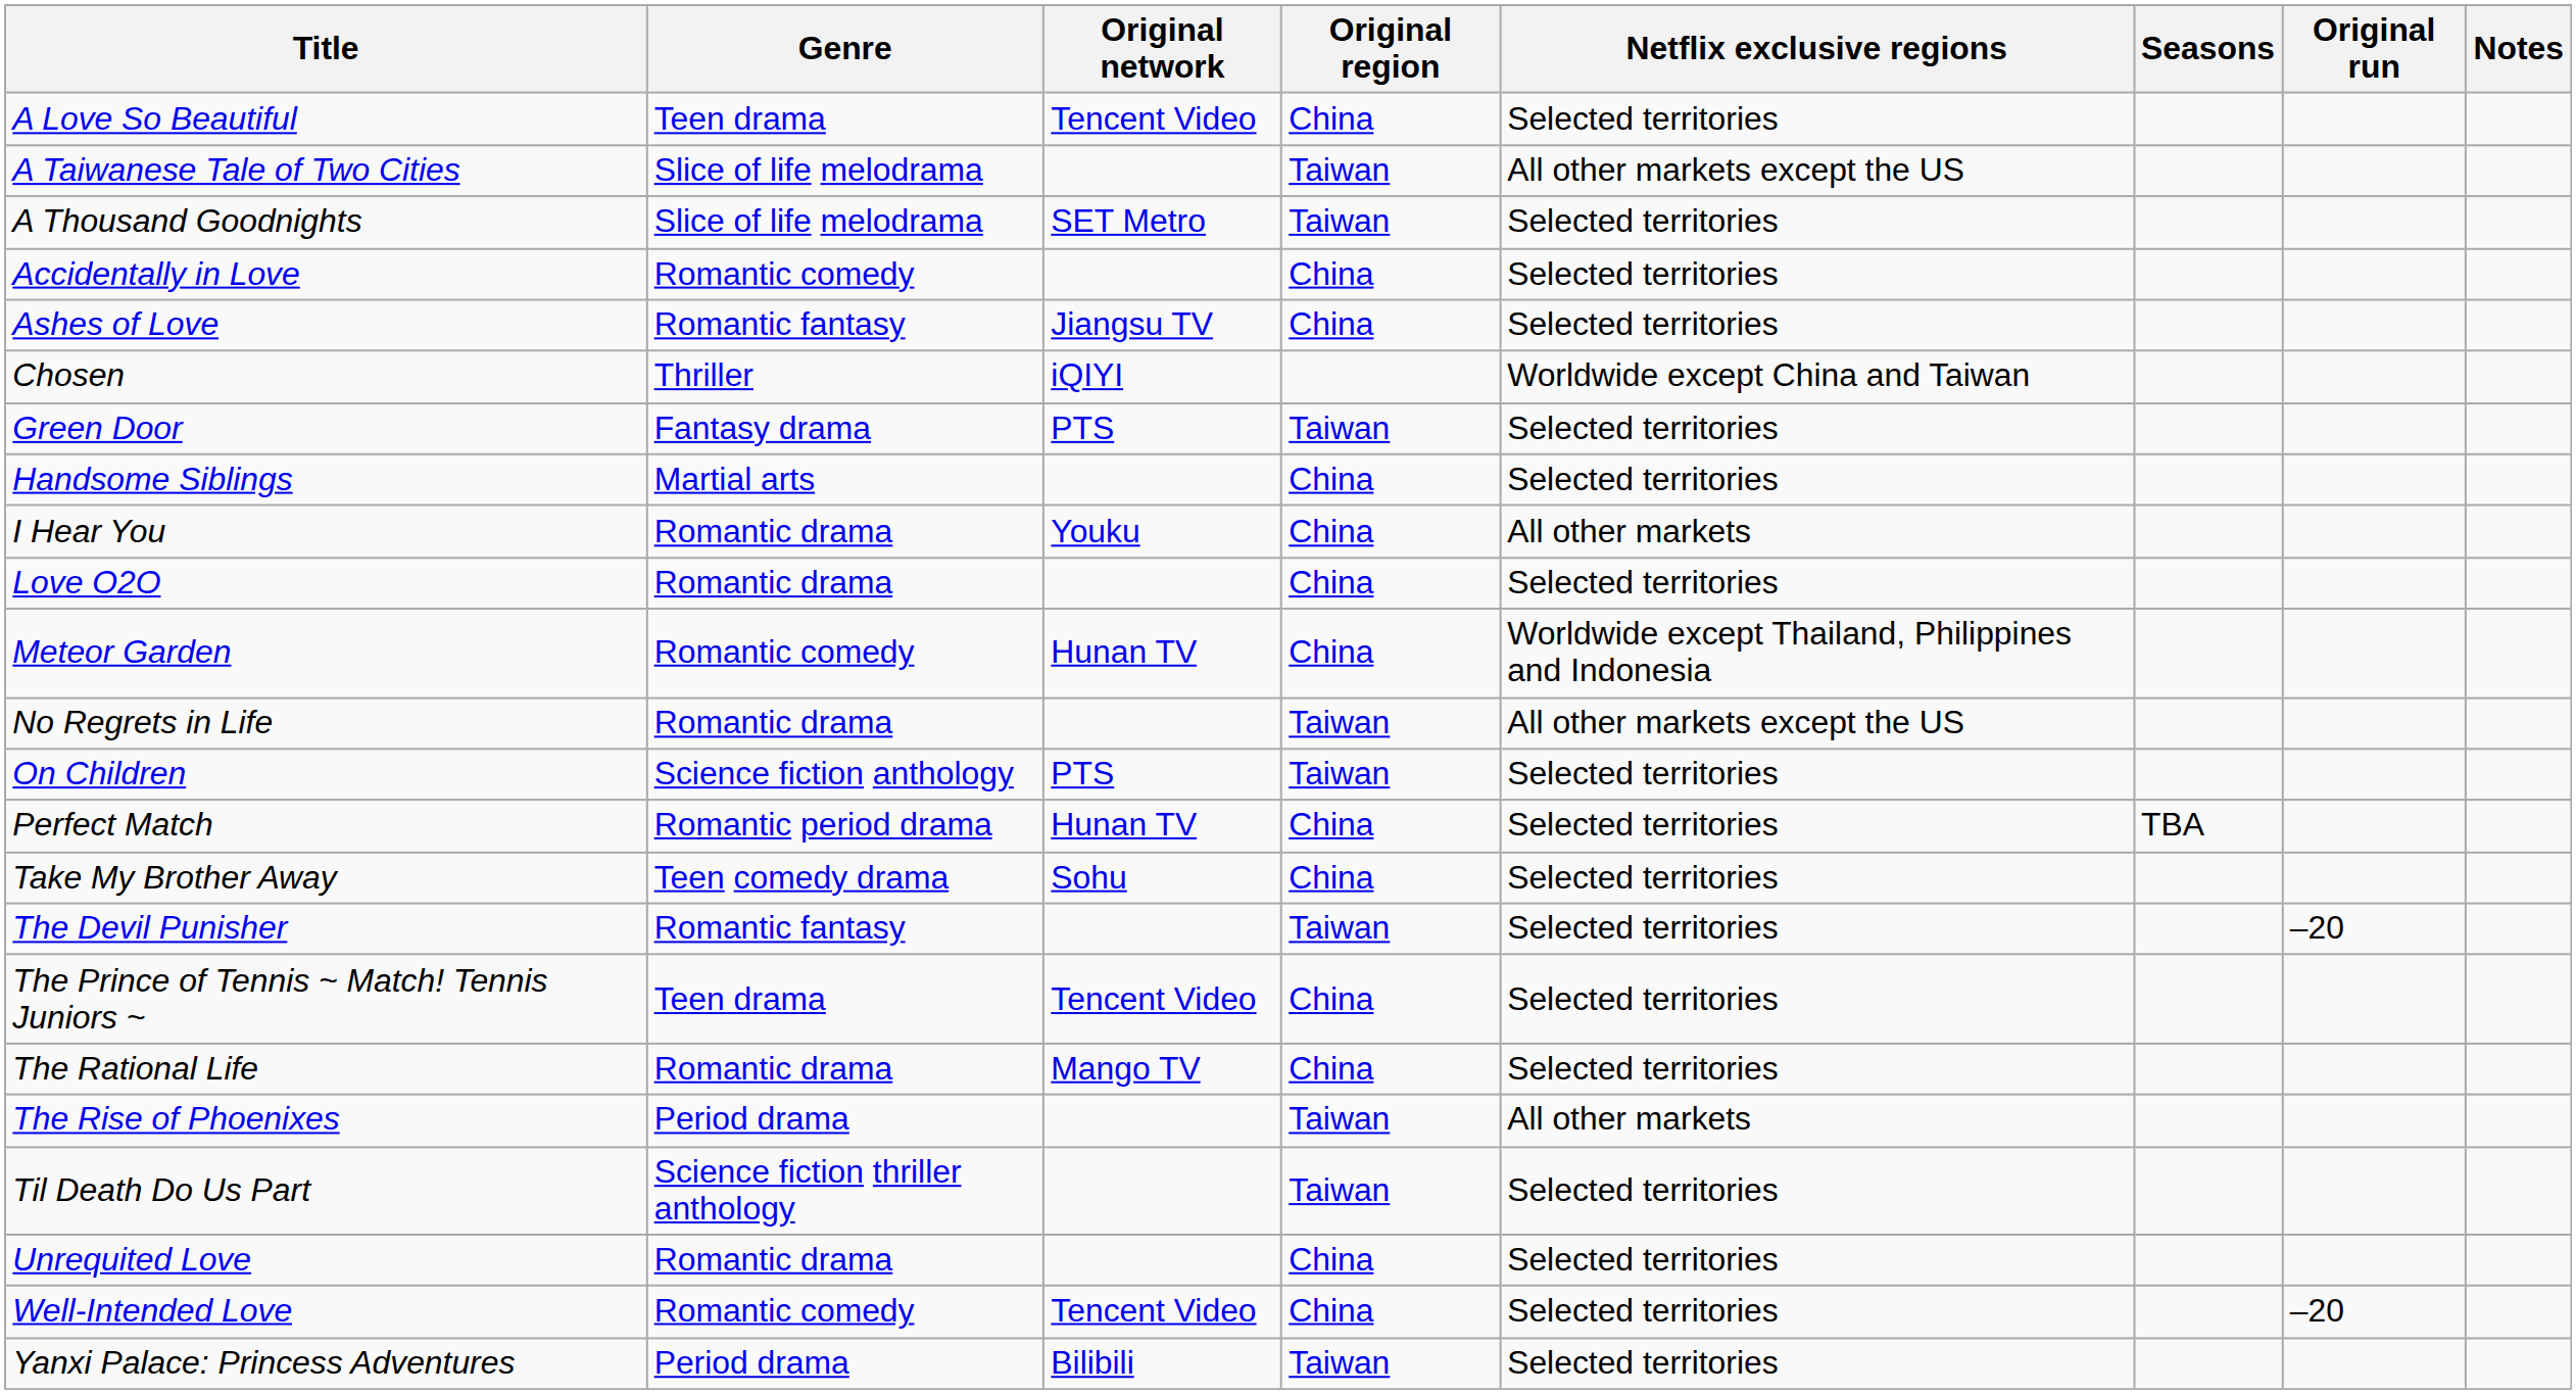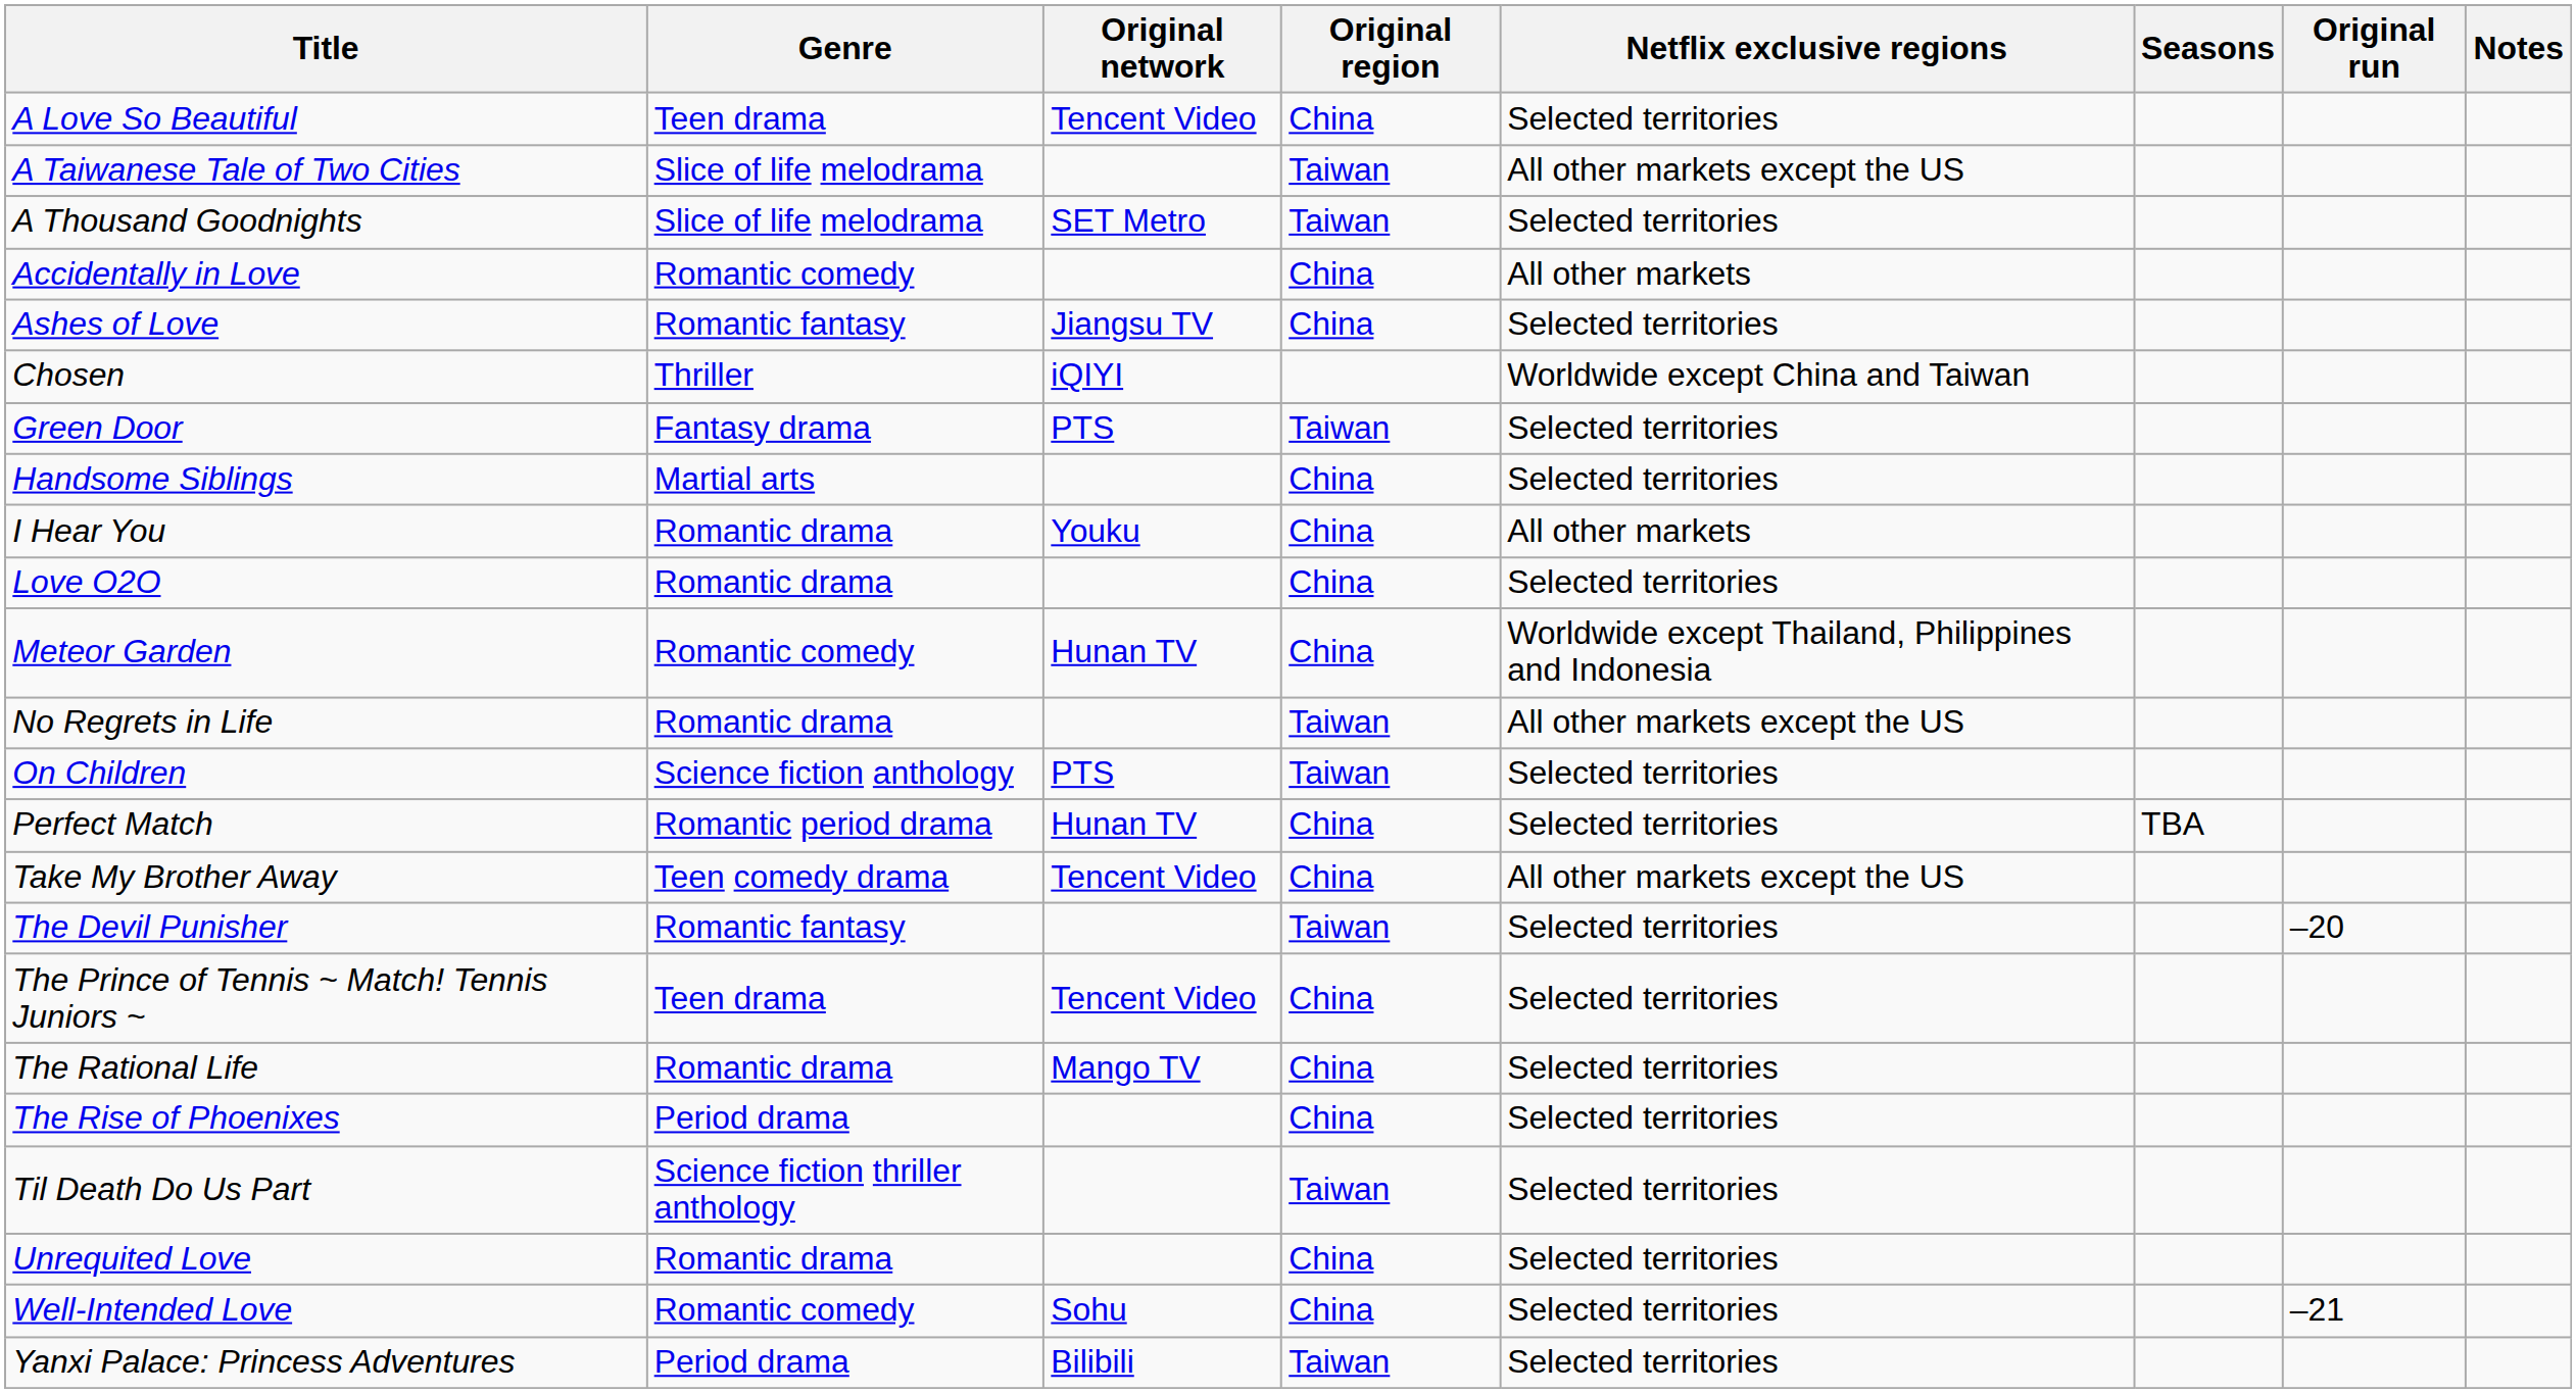Accidentally in Love | Netflix exclusive regions: Selected territories -> All other markets
Take My Brother Away | Original network: Sohu -> Tencent Video
Take My Brother Away | Netflix exclusive regions: Selected territories -> All other markets except the US
The Rise of Phoenixes | Original region: Taiwan -> China
The Rise of Phoenixes | Netflix exclusive regions: All other markets -> Selected territories
Well-Intended Love | Original network: Tencent Video -> Sohu
Well-Intended Love | Original run: –20 -> –21
